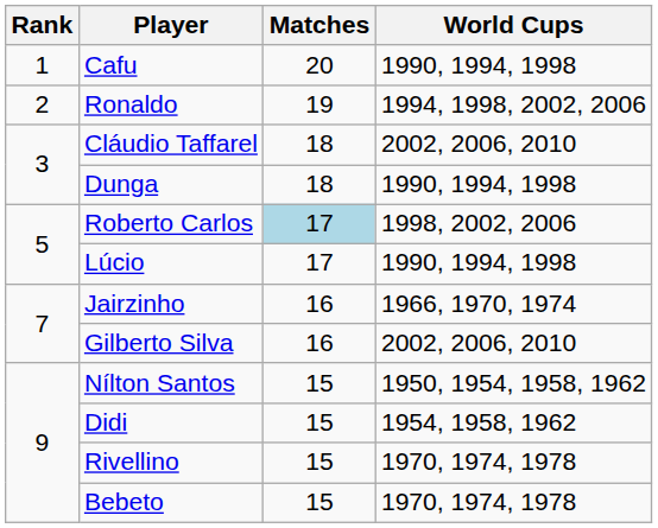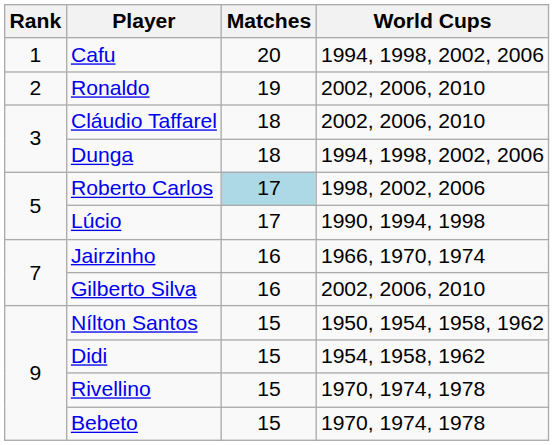Cafu | World Cups: 1990, 1994, 1998 -> 1994, 1998, 2002, 2006
Ronaldo | World Cups: 1994, 1998, 2002, 2006 -> 2002, 2006, 2010
Dunga | World Cups: 1990, 1994, 1998 -> 1994, 1998, 2002, 2006
